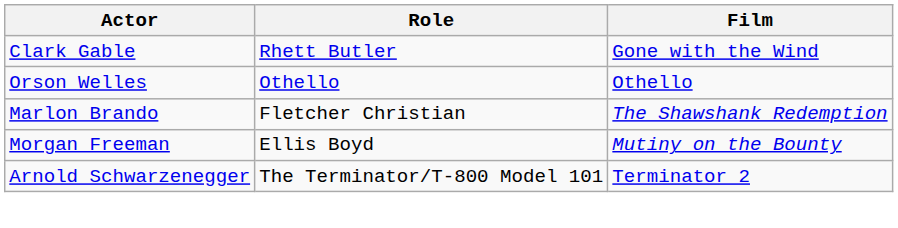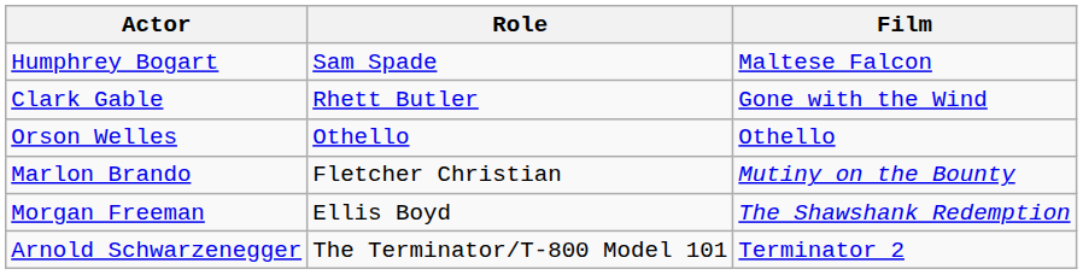+ row: Humphrey Bogart | Sam Spade | Maltese Falcon
Marlon Brando | Film: The Shawshank Redemption -> Mutiny on the Bounty
Morgan Freeman | Film: Mutiny on the Bounty -> The Shawshank Redemption
